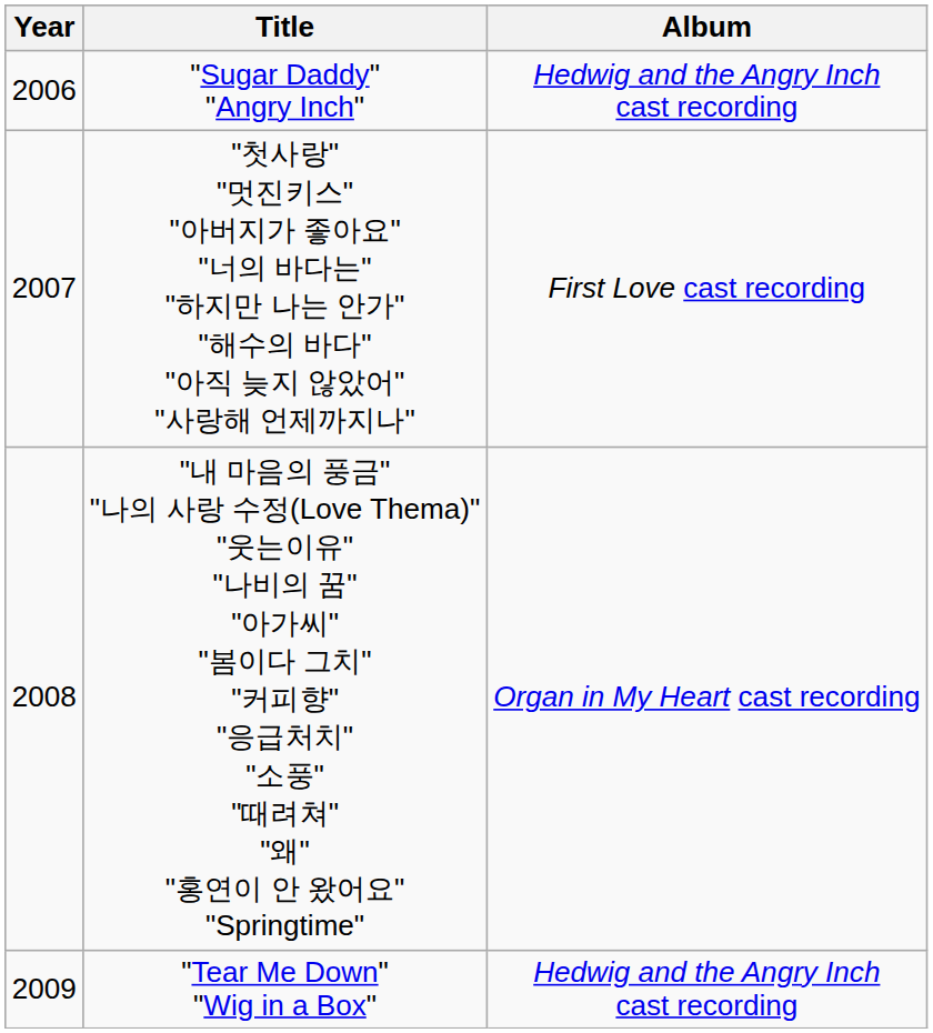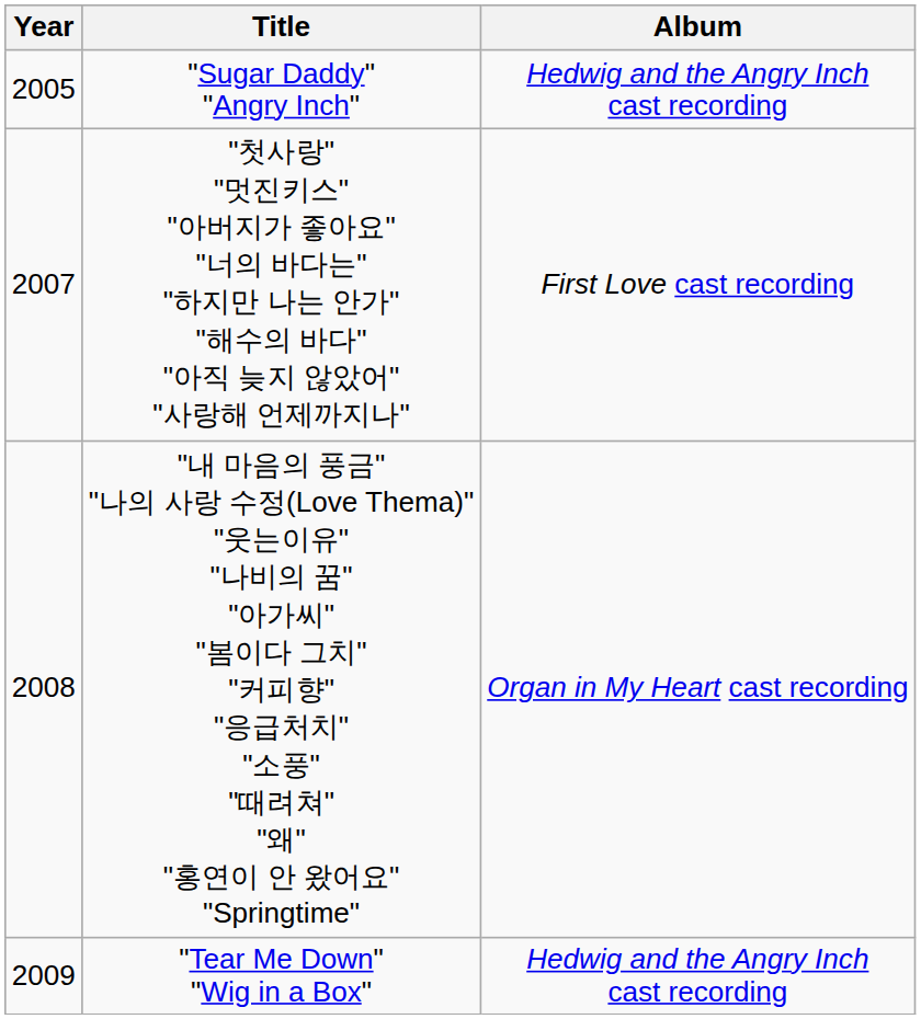"Sugar Daddy" "Angry Inch" | Year: 2006 -> 2005
